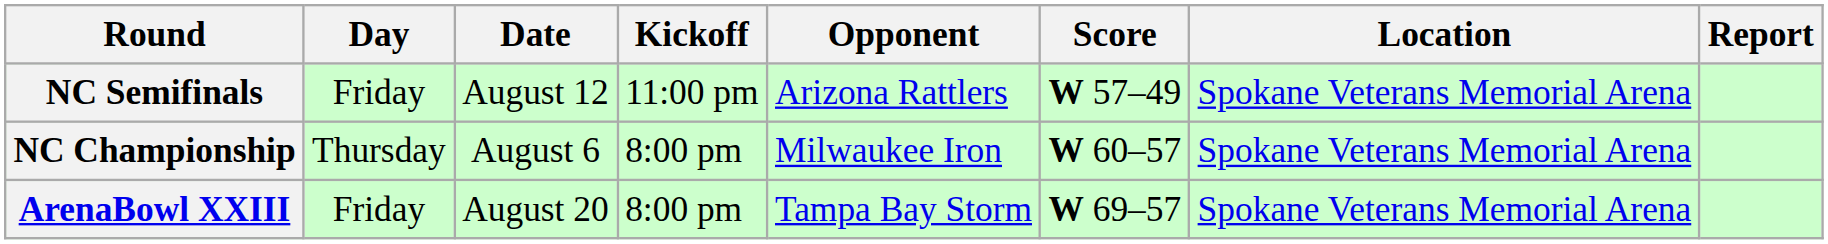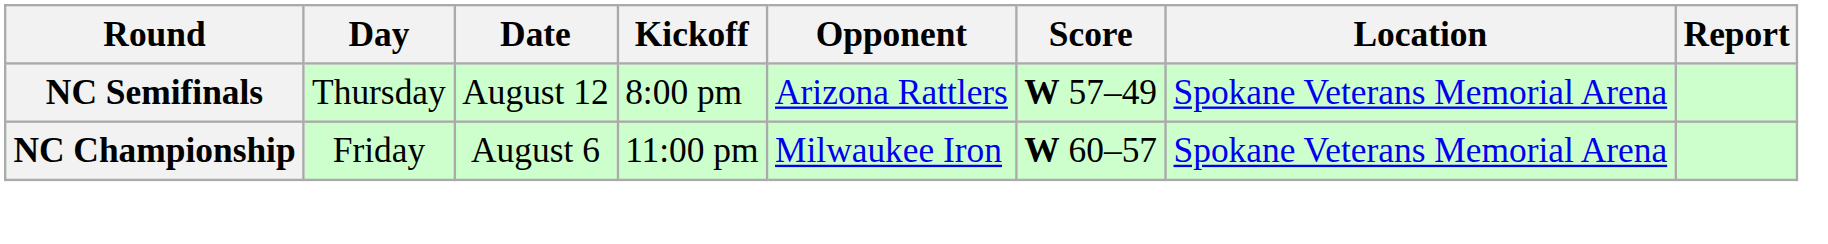NC Semifinals | Day: Friday -> Thursday
NC Semifinals | Kickoff: 11:00 pm -> 8:00 pm
NC Championship | Day: Thursday -> Friday
NC Championship | Kickoff: 8:00 pm -> 11:00 pm
- row: ArenaBowl XXIII | Friday | August 20 | 8:00 pm | Tampa Bay Storm | W 69–57 | Spokane Veterans Memorial Arena
